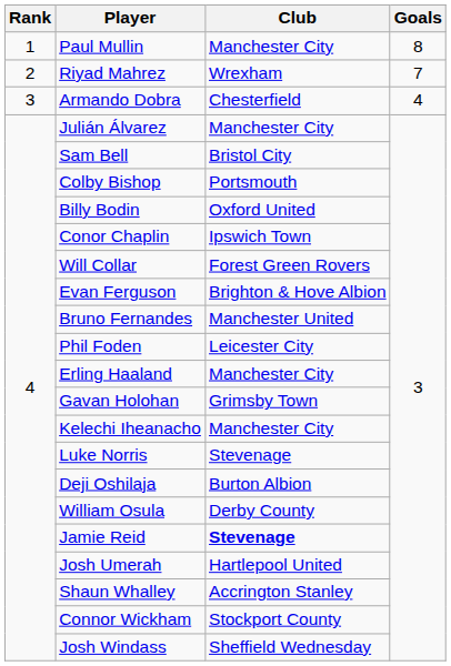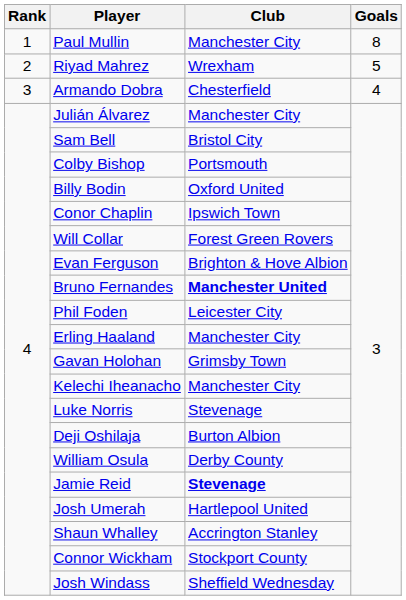Riyad Mahrez | Goals: 7 -> 5
Bruno Fernandes | Club: normal -> bold
